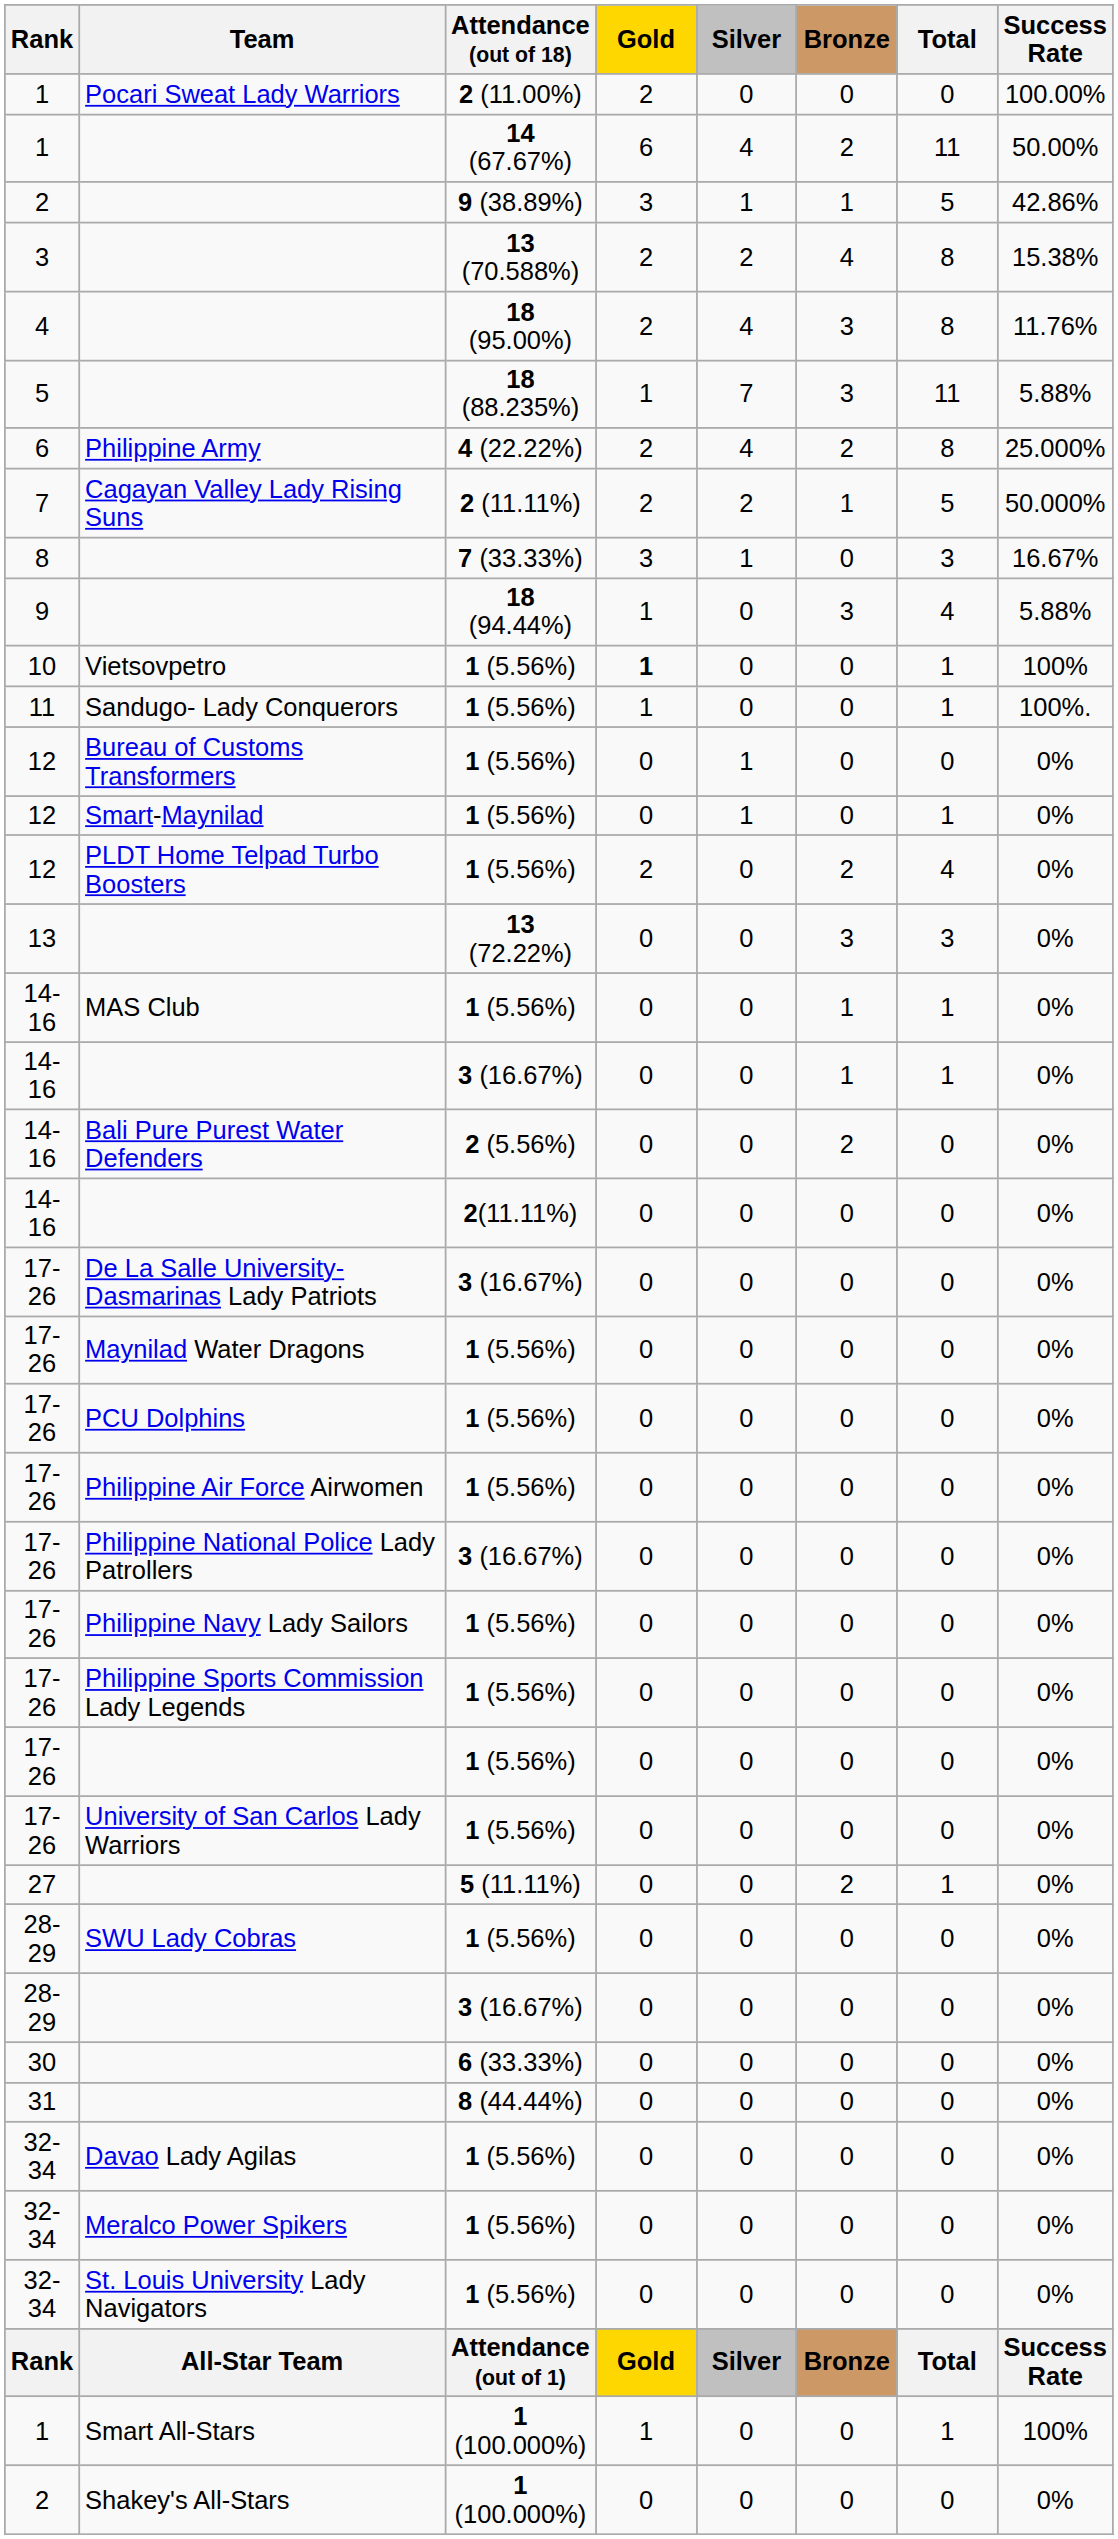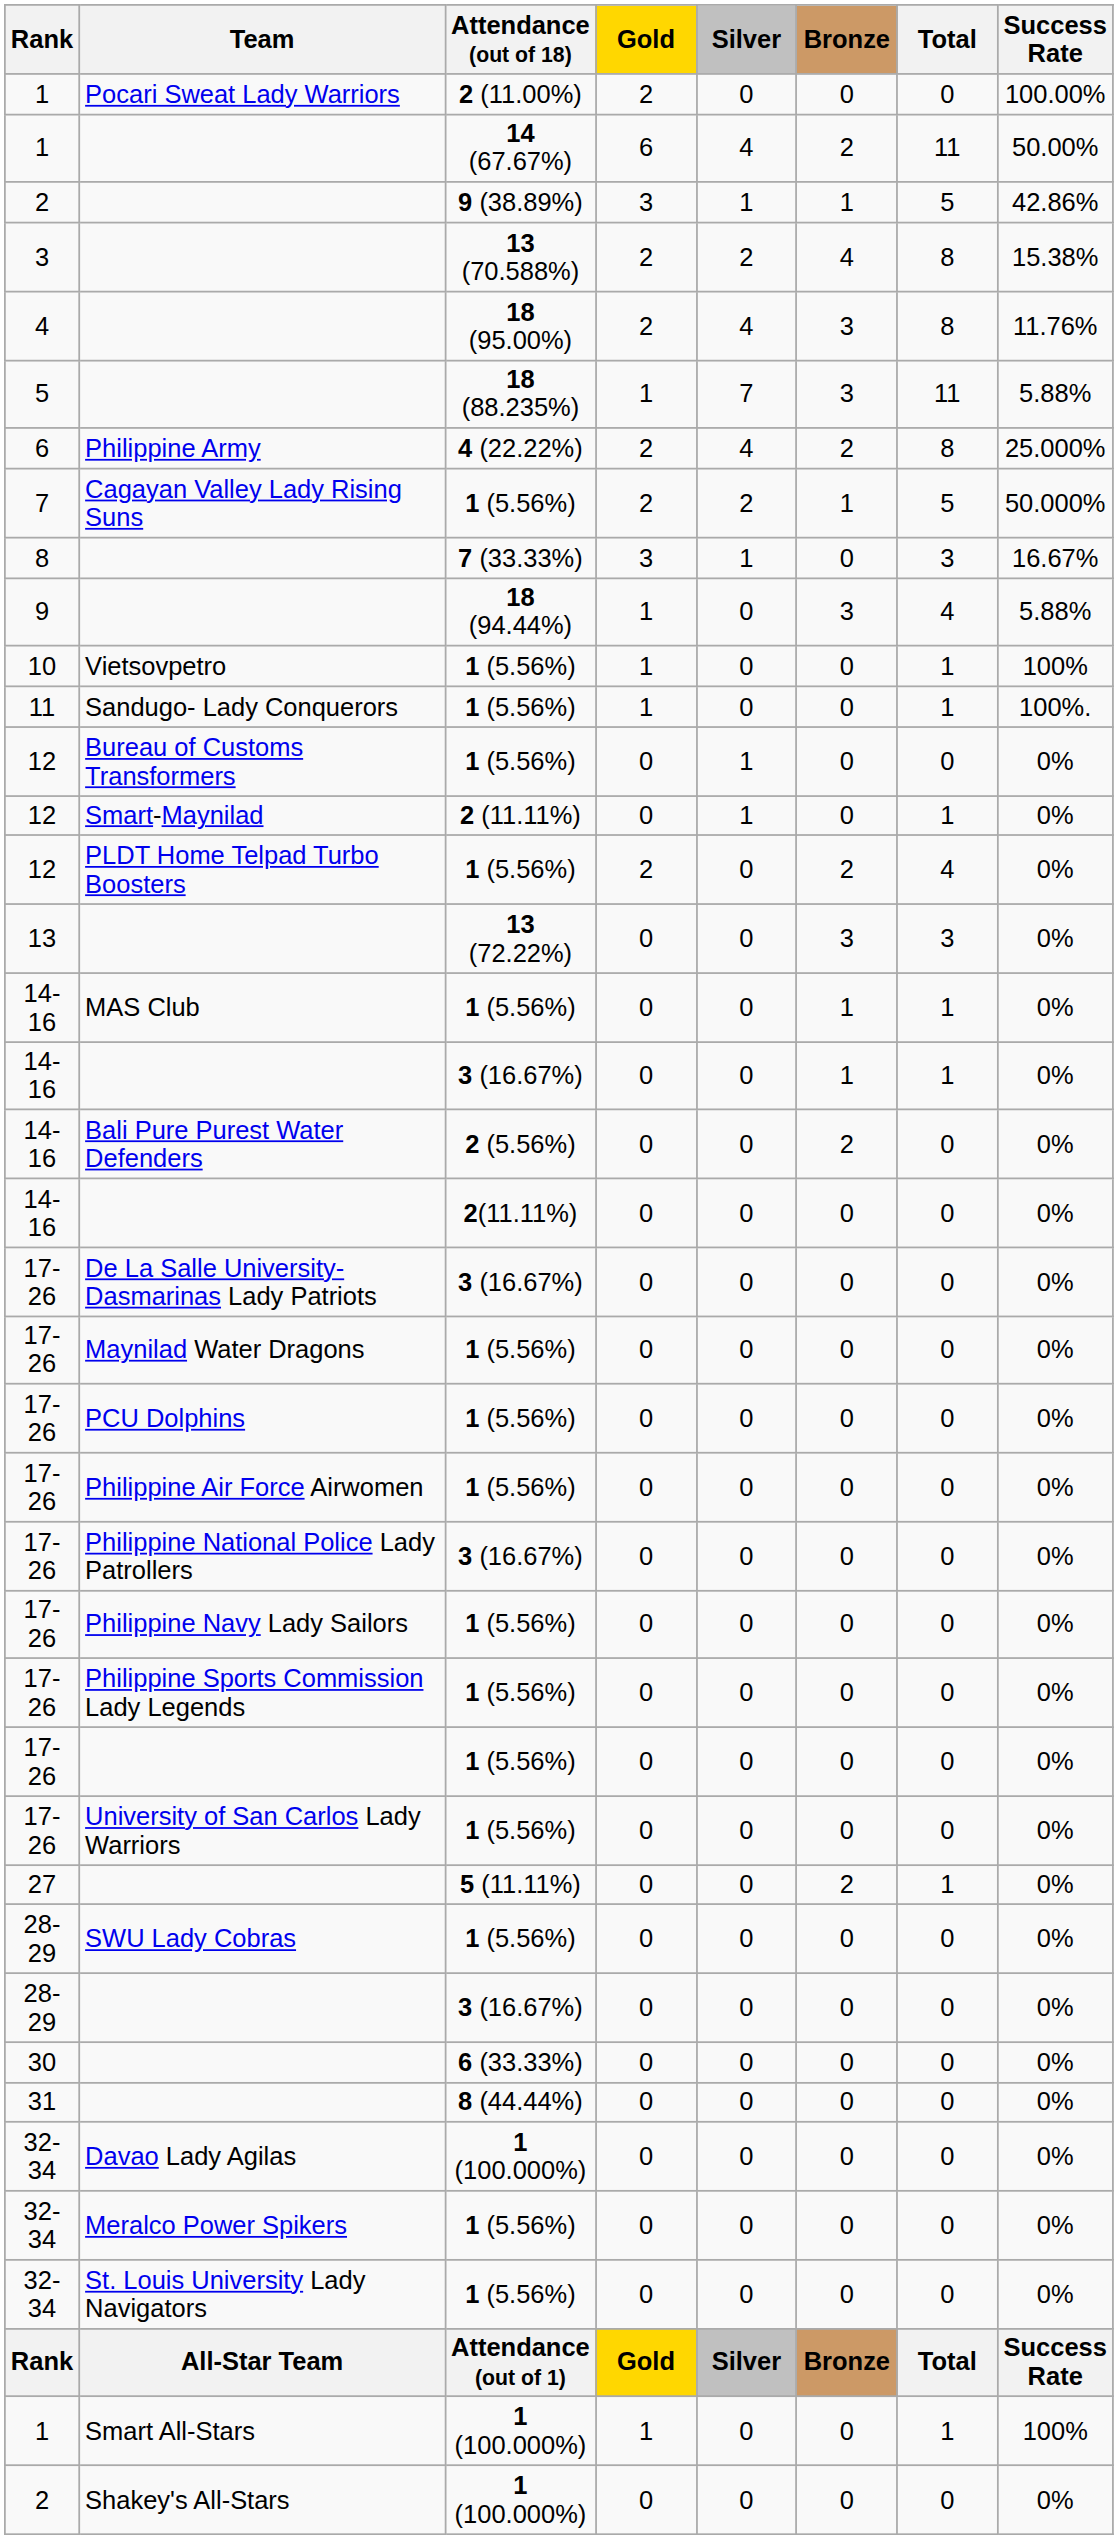Cagayan Valley Lady Rising Suns | Attendance (out of 18): 2 (11.11%) -> 1 (5.56%)
Vietsovpetro | Gold: bold -> normal
Smart-Maynilad | Attendance (out of 18): 1 (5.56%) -> 2 (11.11%)
Davao Lady Agilas | Attendance (out of 18): 1 (5.56%) -> 1 (100.000%)
